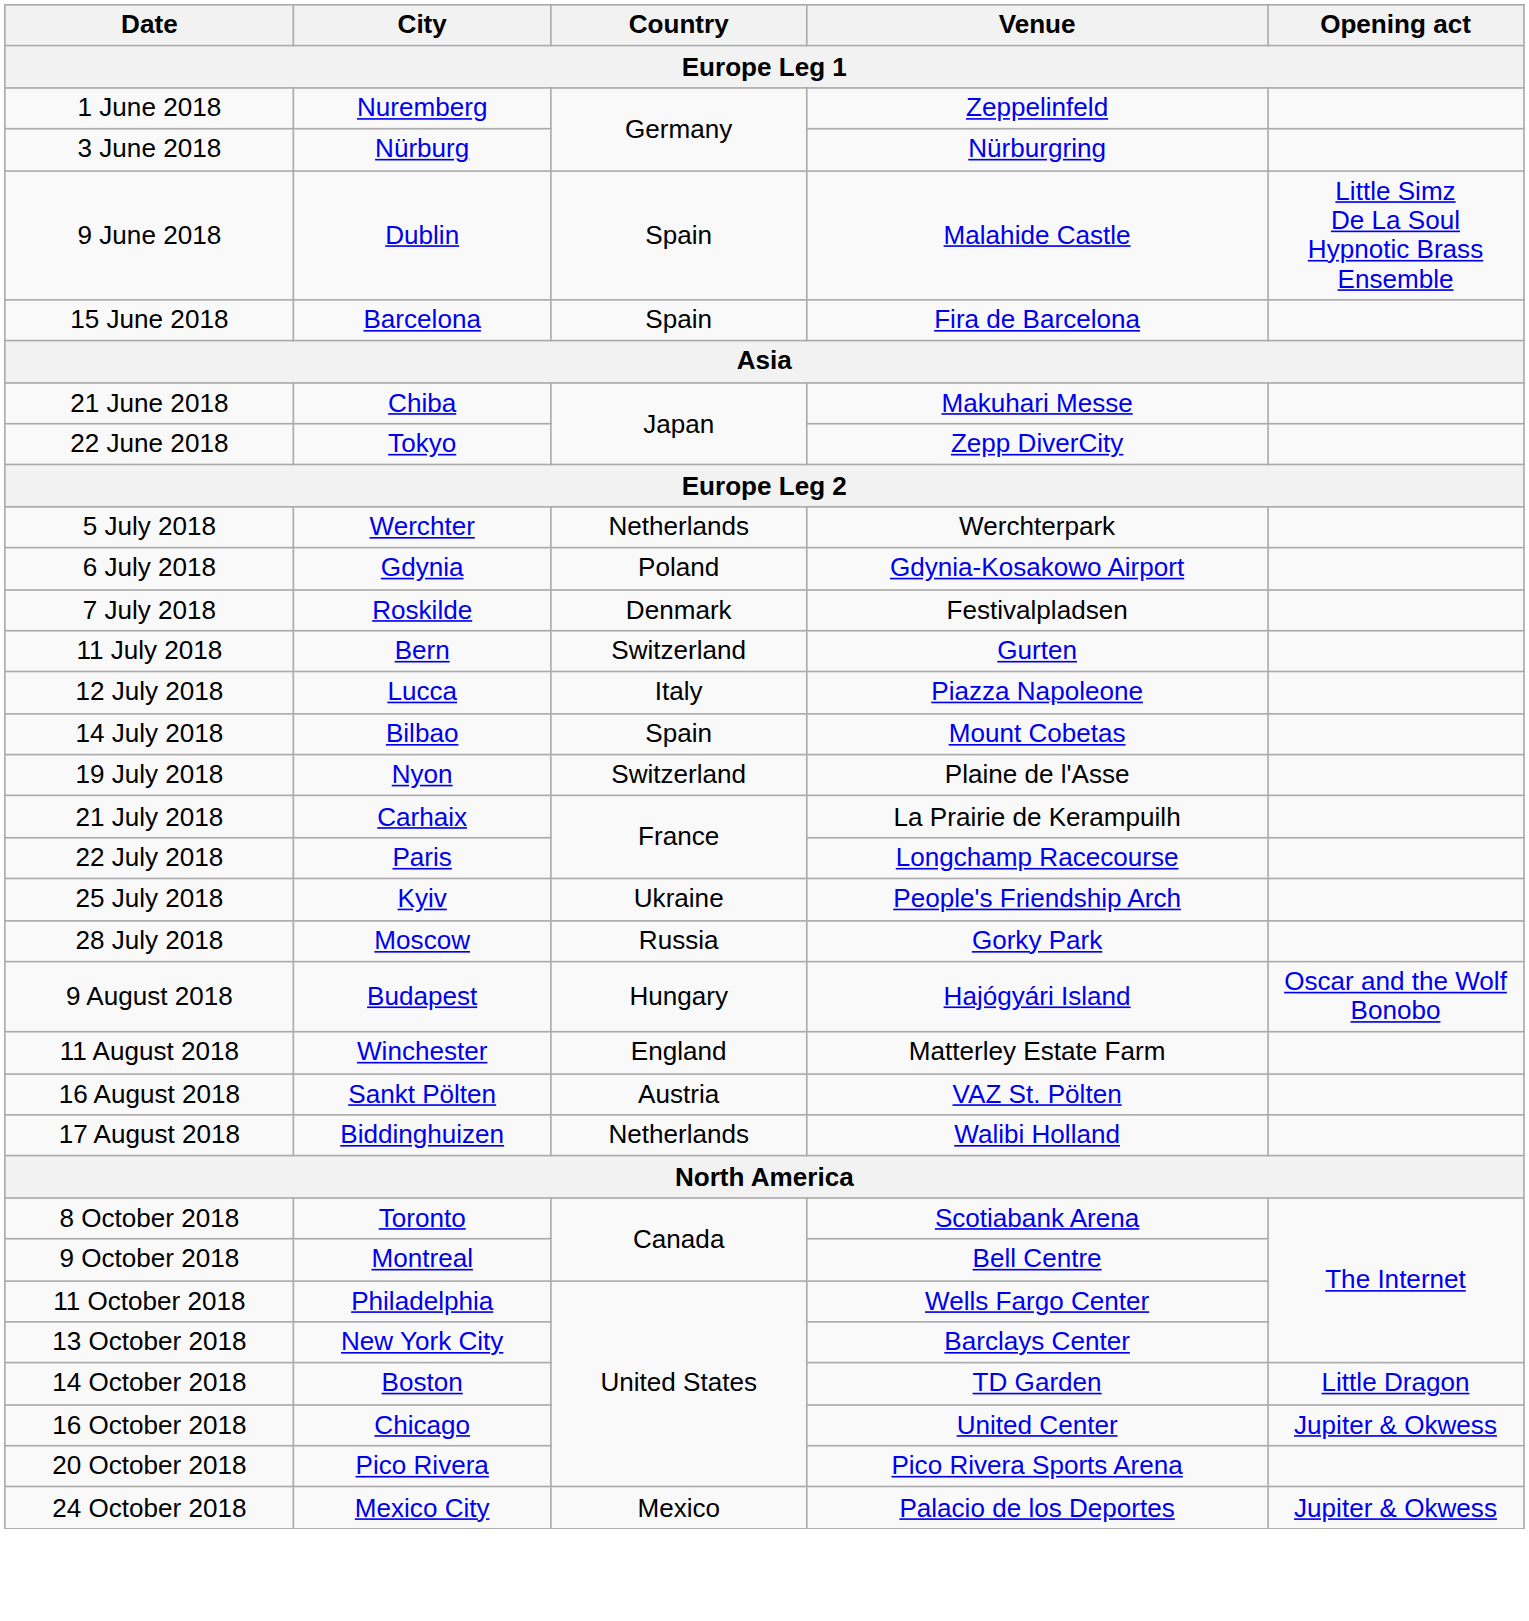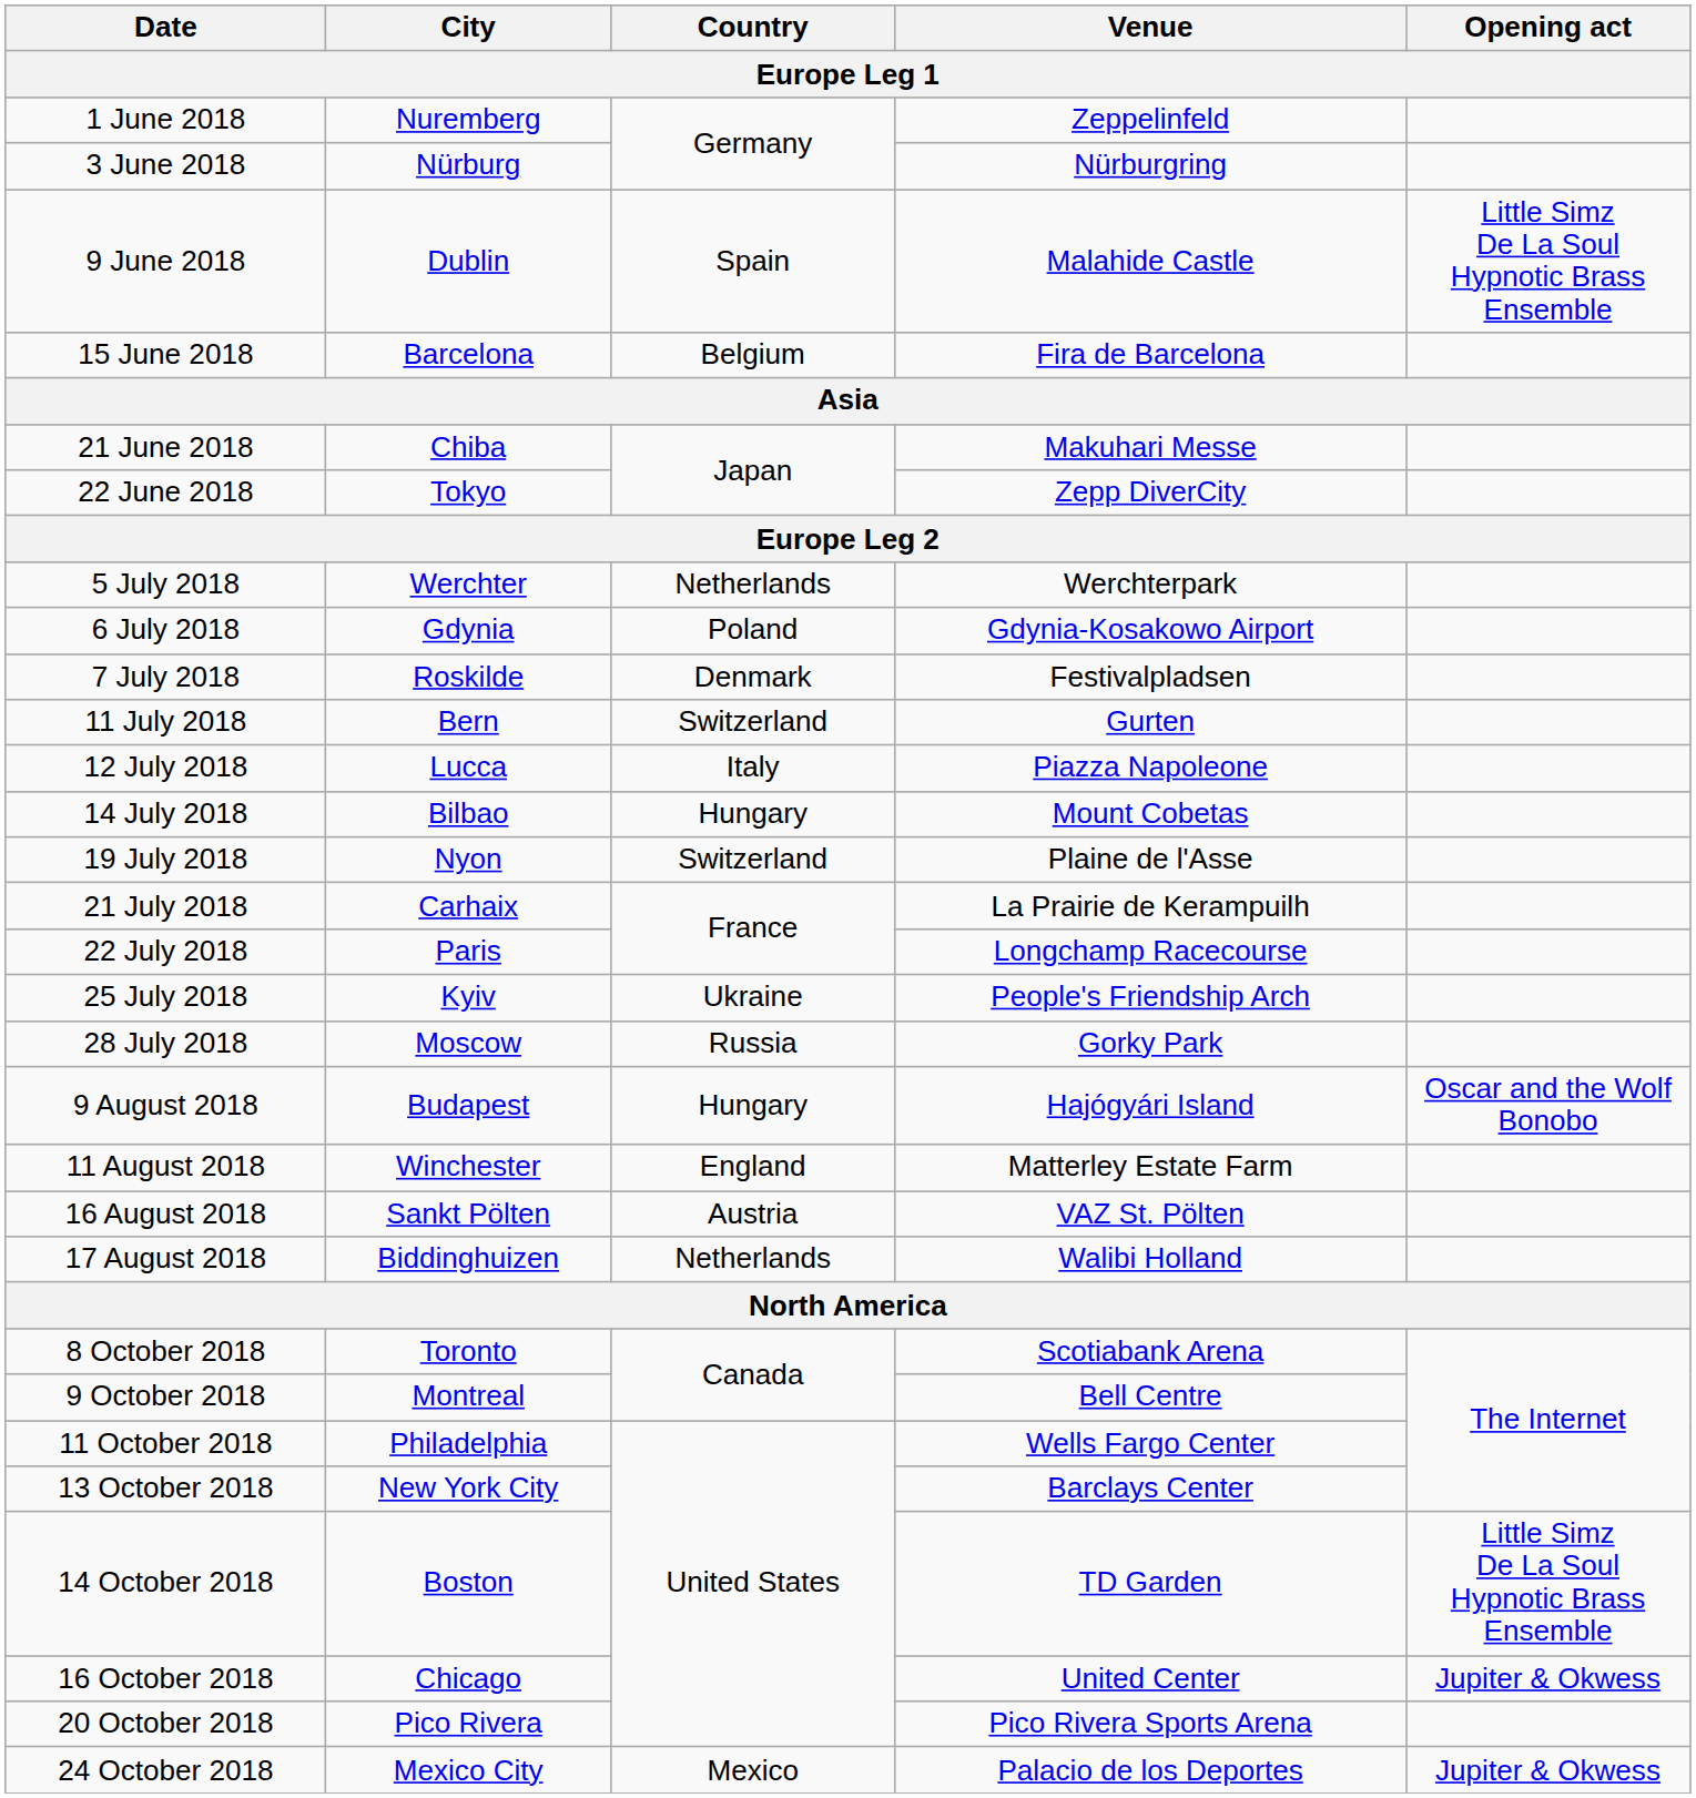15 June 2018 | Country: Spain -> Belgium
14 July 2018 | Country: Spain -> Hungary
14 October 2018 | Opening act: Little Dragon -> Little Simz De La Soul Hypnotic Brass Ensemble
